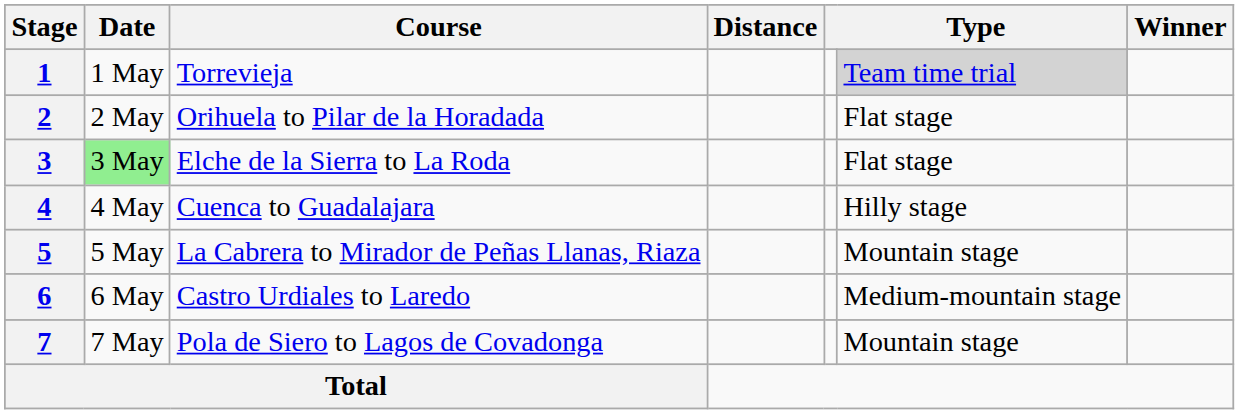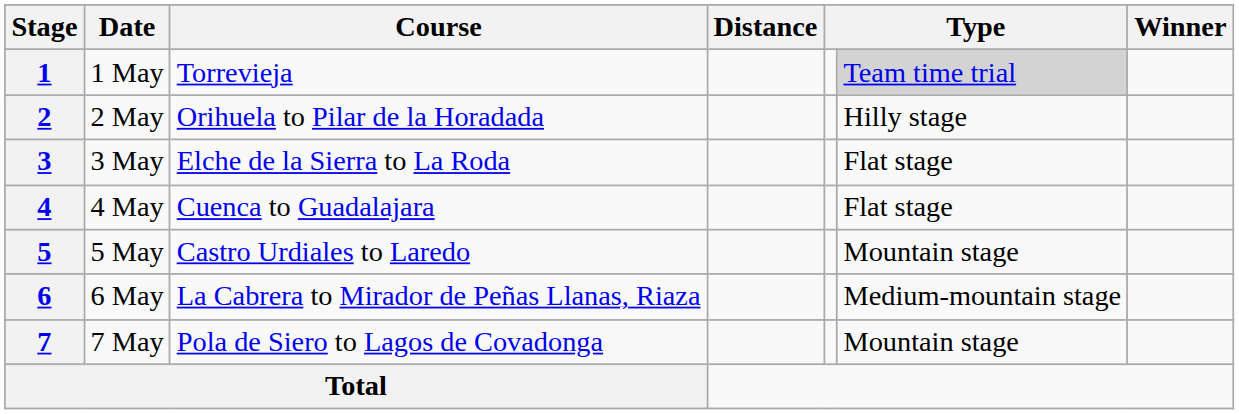2 | column 6: Flat stage -> Hilly stage
3 | Date: lightgreen background -> no background
4 | column 6: Hilly stage -> Flat stage
5 | Course: La Cabrera to Mirador de Peñas Llanas, Riaza -> Castro Urdiales to Laredo
6 | Course: Castro Urdiales to Laredo -> La Cabrera to Mirador de Peñas Llanas, Riaza
